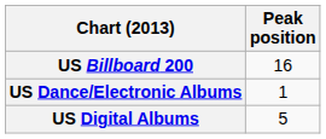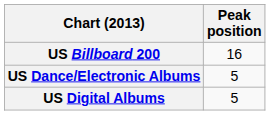US Dance/Electronic Albums | Peak position: 1 -> 5
